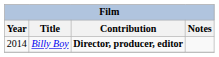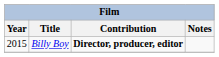Billy Boy | Year: 2014 -> 2015
